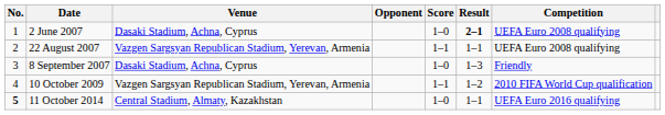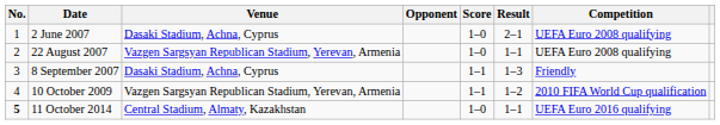2 June 2007 | Result: bold -> normal
22 August 2007 | Score: 1–1 -> 1–0
8 September 2007 | Score: 1–0 -> 1–1
